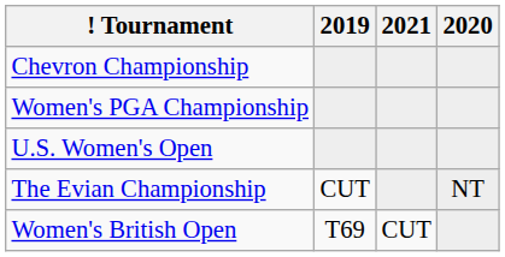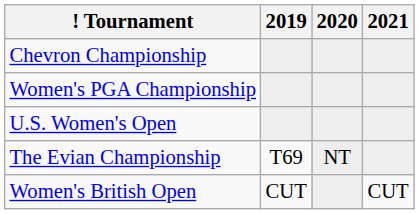columns swapped: 2020 <-> 2021
The Evian Championship | 2019: CUT -> T69
Women's British Open | 2019: T69 -> CUT
